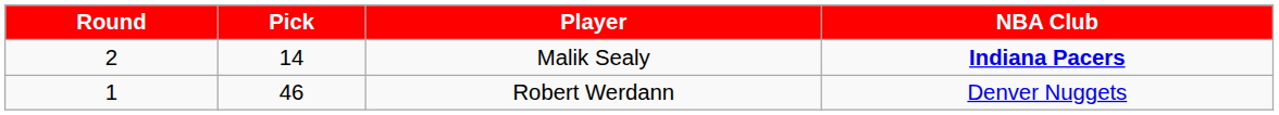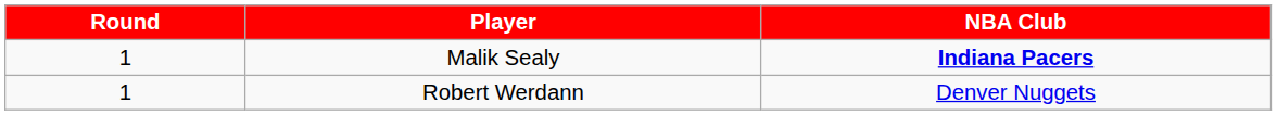- column: Pick | 14 | 46
Malik Sealy | Round: 2 -> 1
